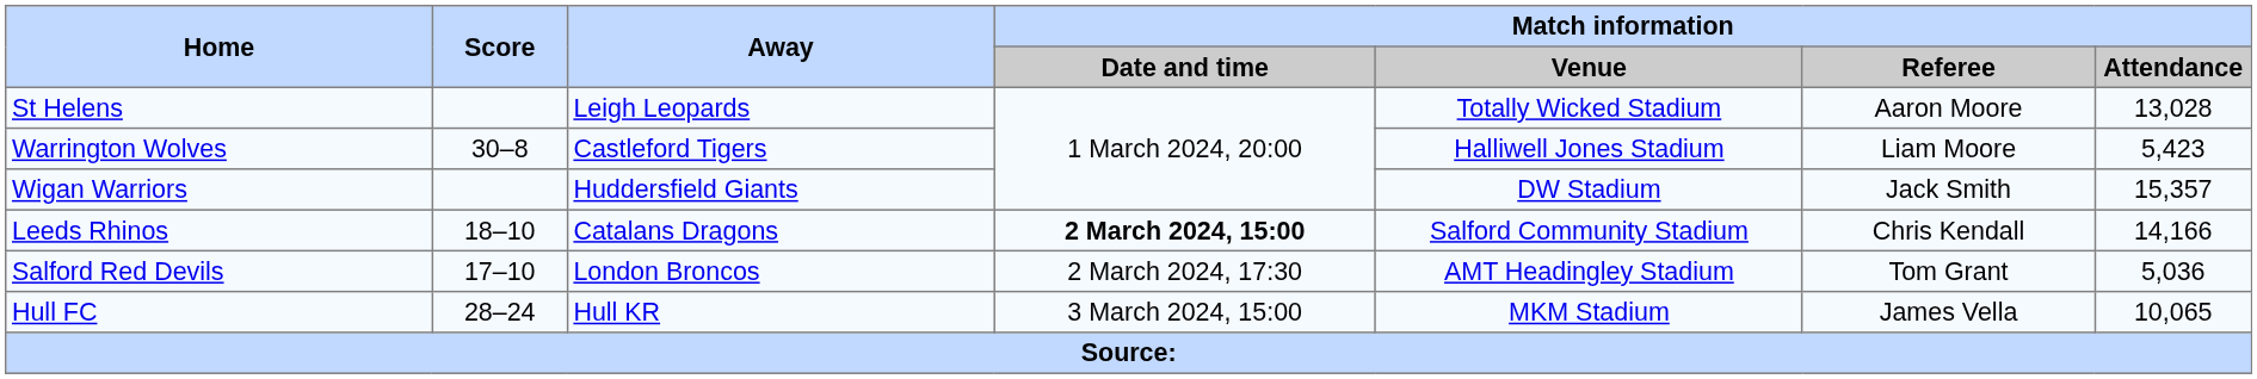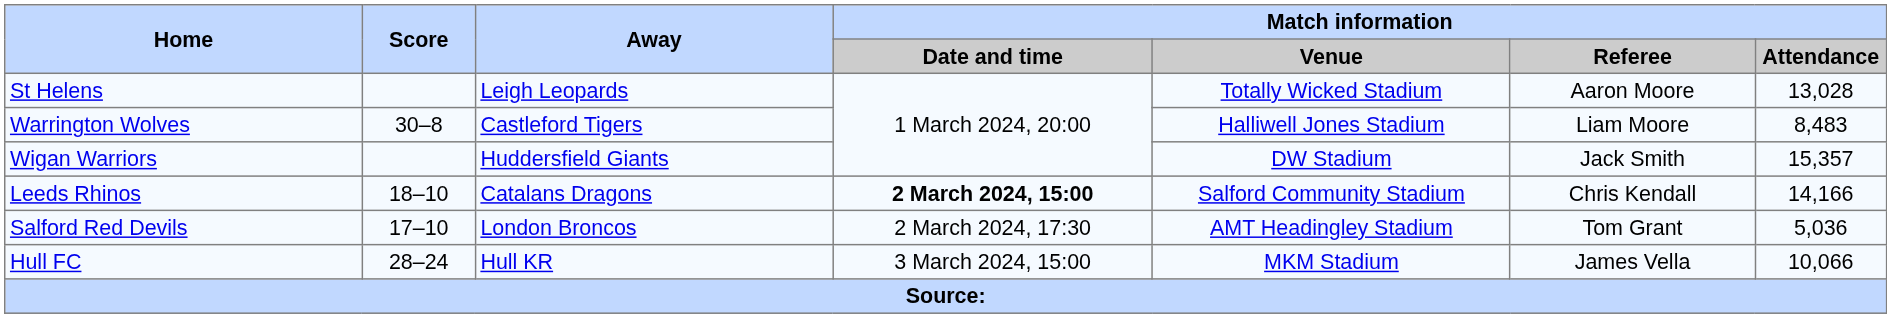Warrington Wolves | Match information / Attendance: 5,423 -> 8,483
Hull FC | Match information / Attendance: 10,065 -> 10,066
